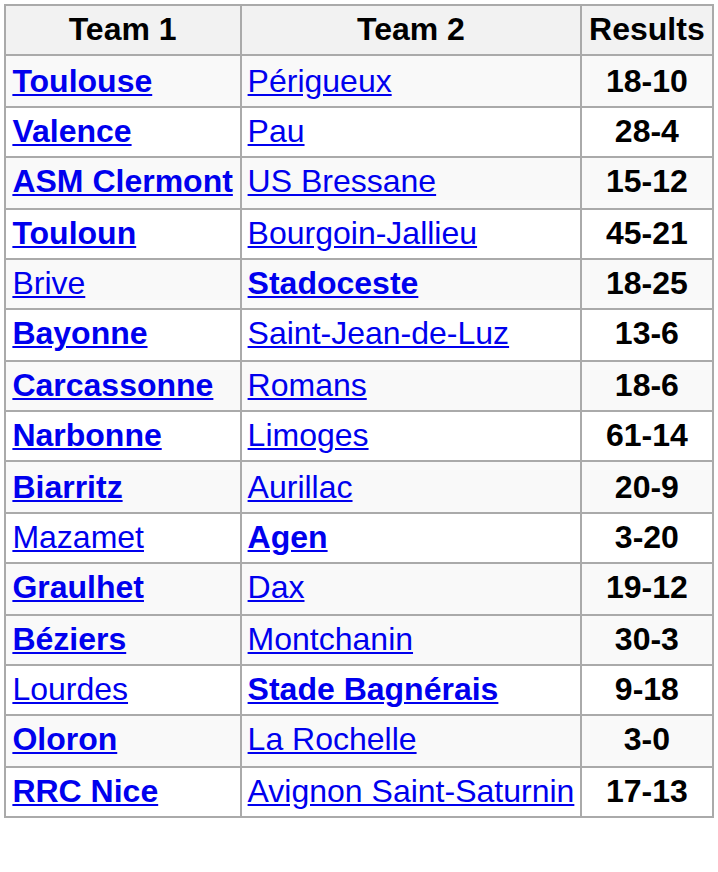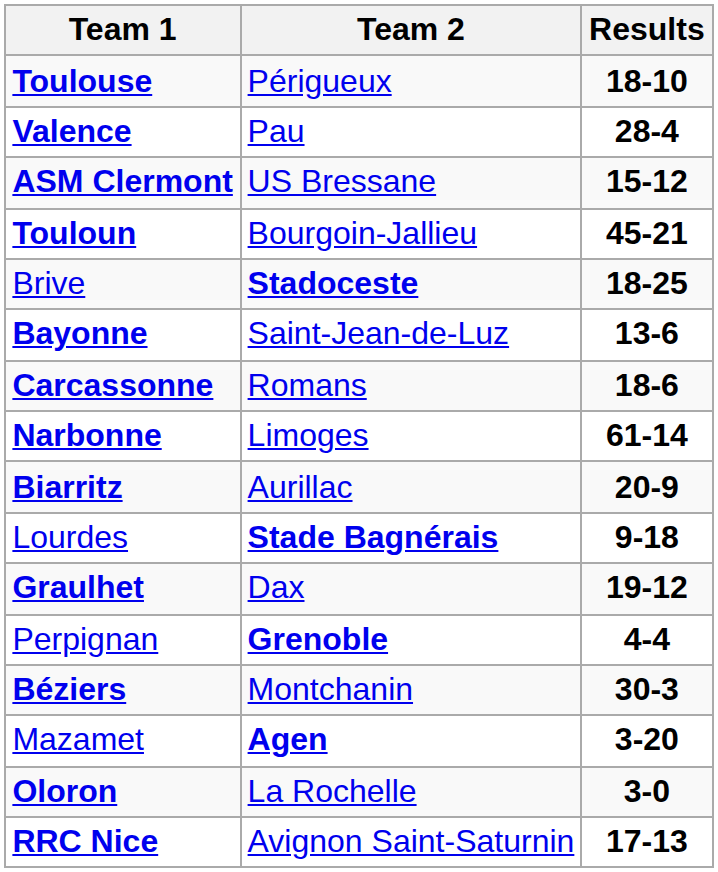rows swapped: Mazamet <-> Lourdes
+ row: Perpignan | Grenoble | 4-4
